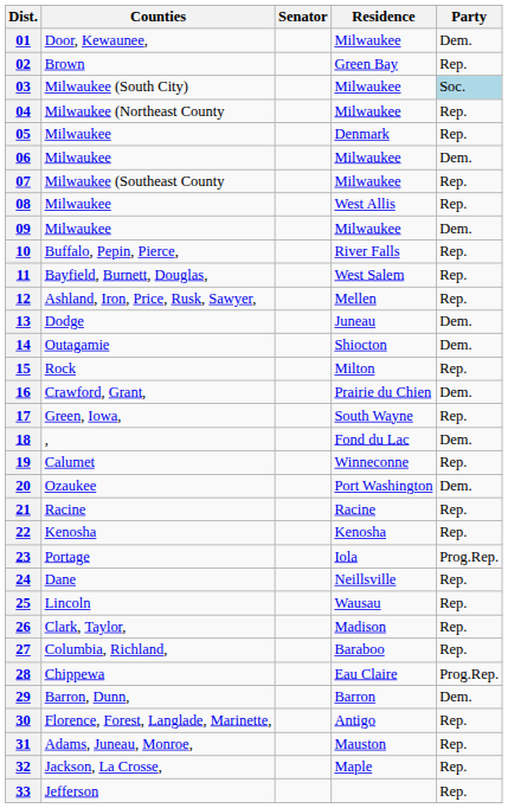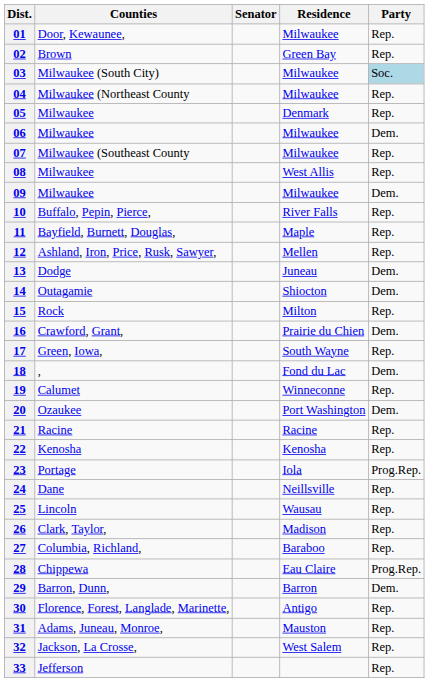01 | Party: Dem. -> Rep.
11 | Residence: West Salem -> Maple
32 | Residence: Maple -> West Salem
